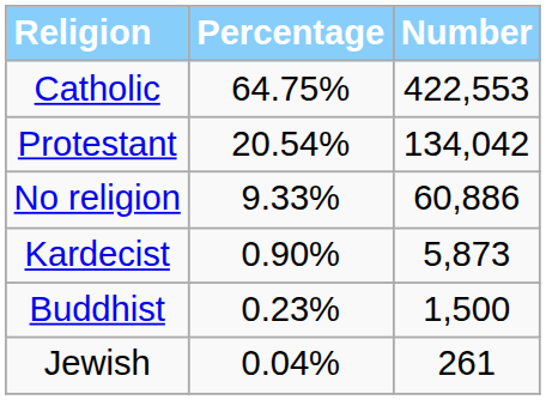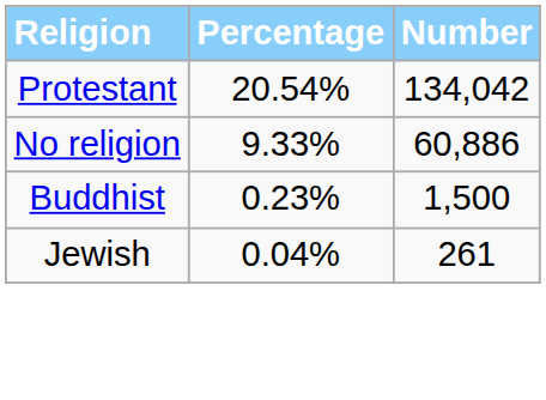- row: Catholic | 64.75% | 422,553
- row: Kardecist | 0.90% | 5,873
